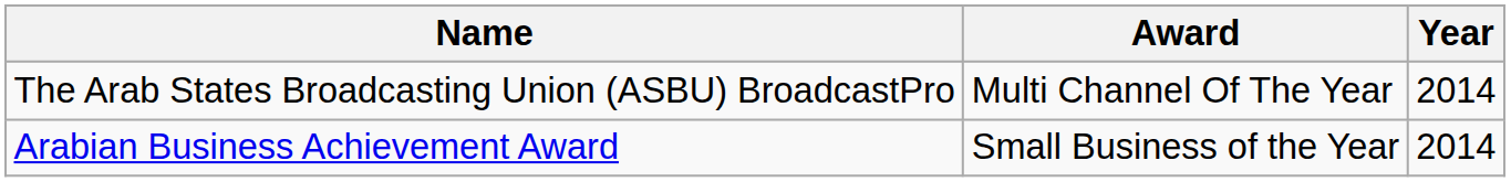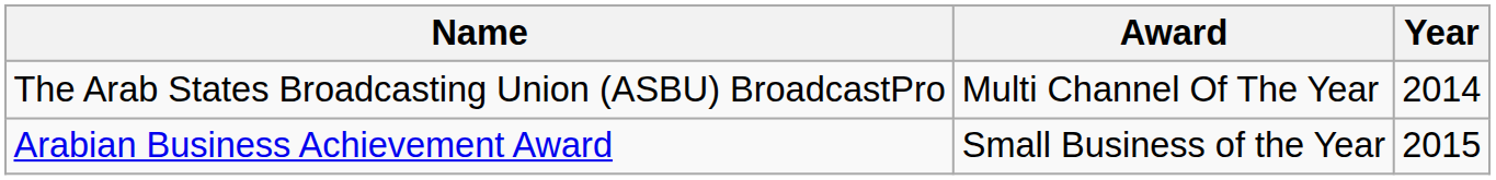Arabian Business Achievement Award | Year: 2014 -> 2015
